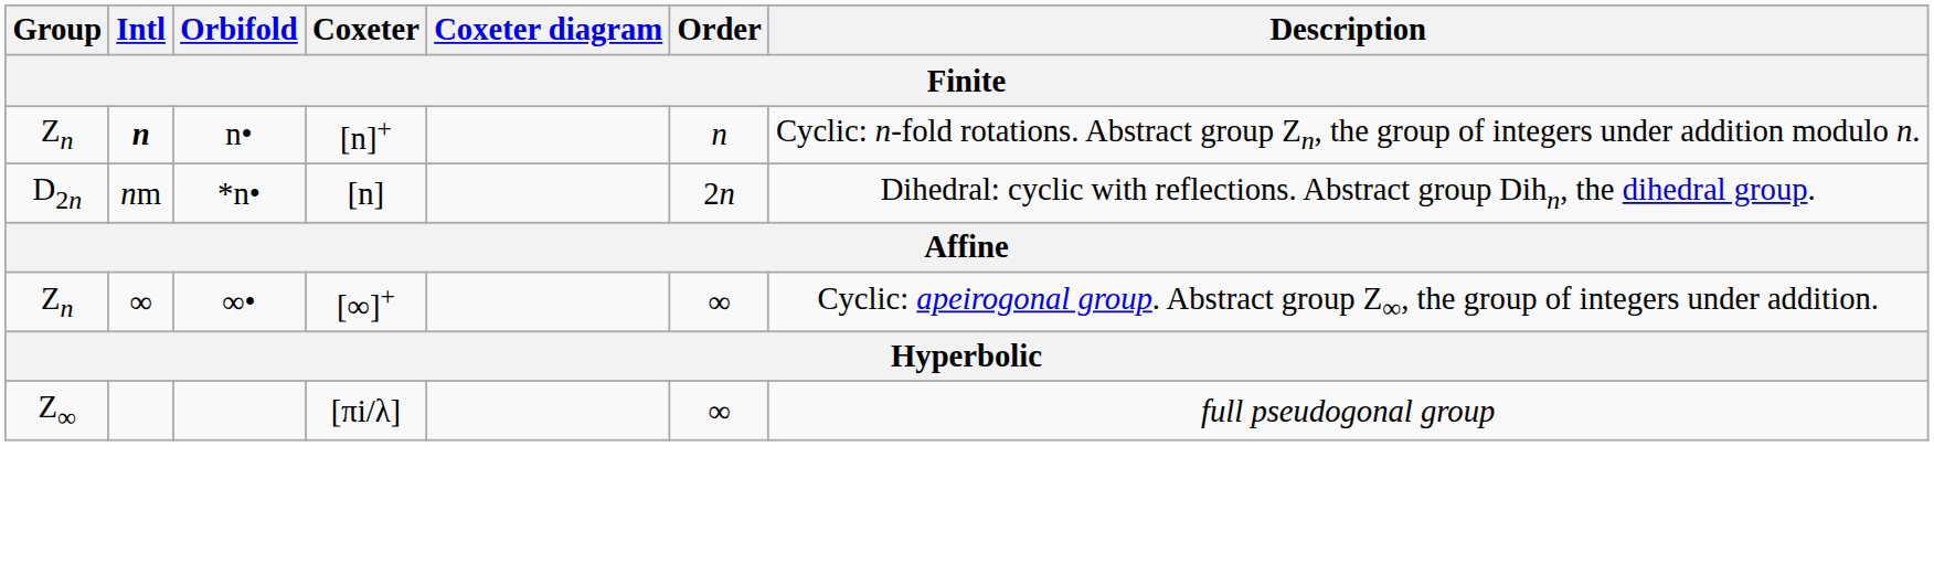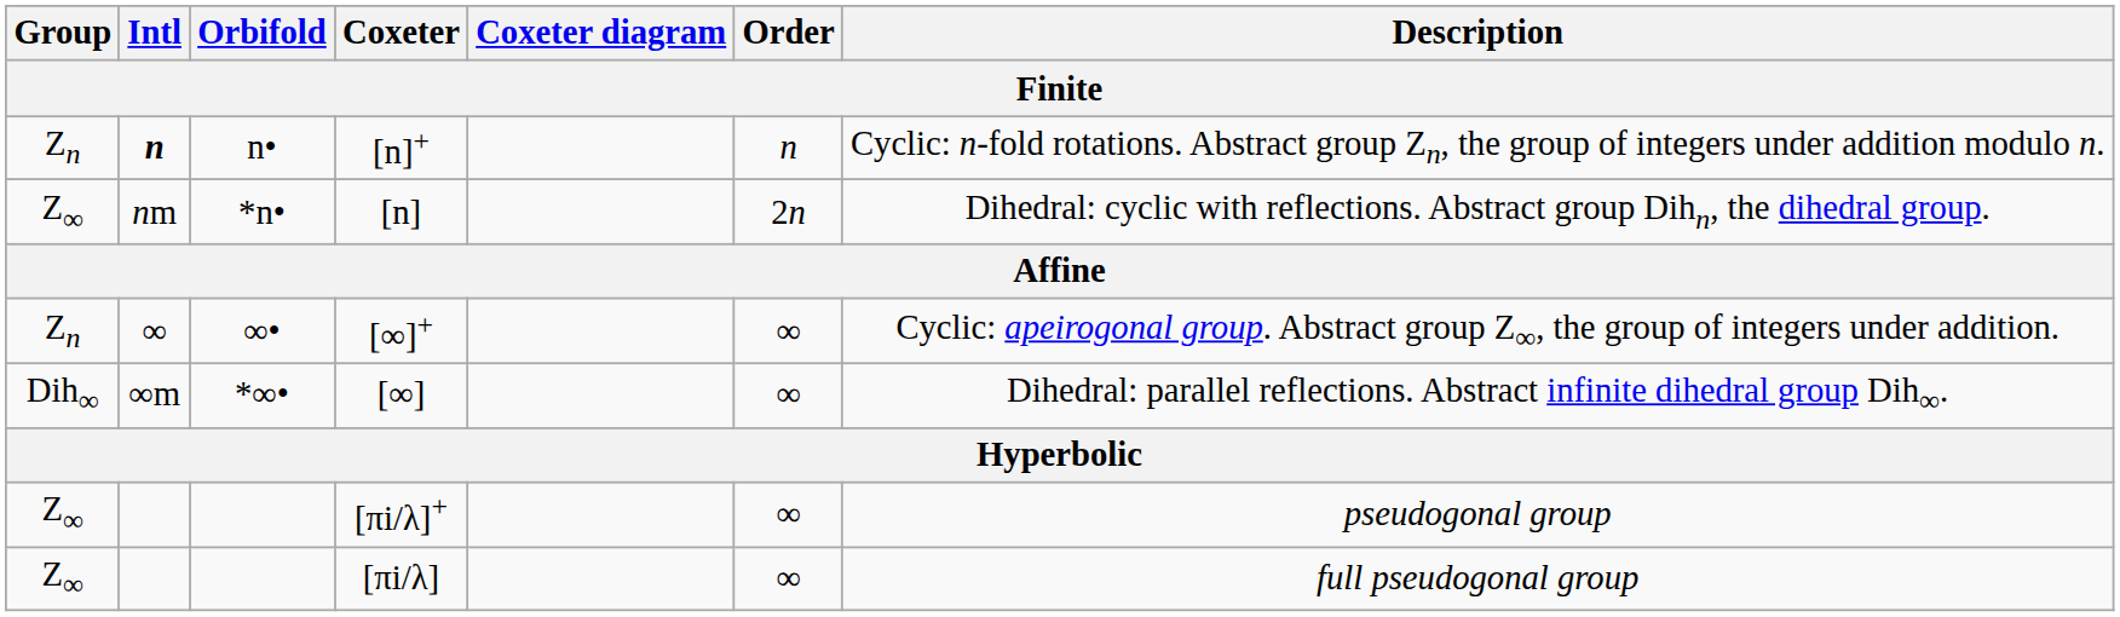[n] | Group: D2n -> Z∞
+ row: Dih∞ | ∞m | *∞• | [∞] | ∞ | Dihedral: parallel reflections. Abstract infinite dihedral group Dih∞.
+ row: Z∞ | [πi/λ]+ | ∞ | pseudogonal group
